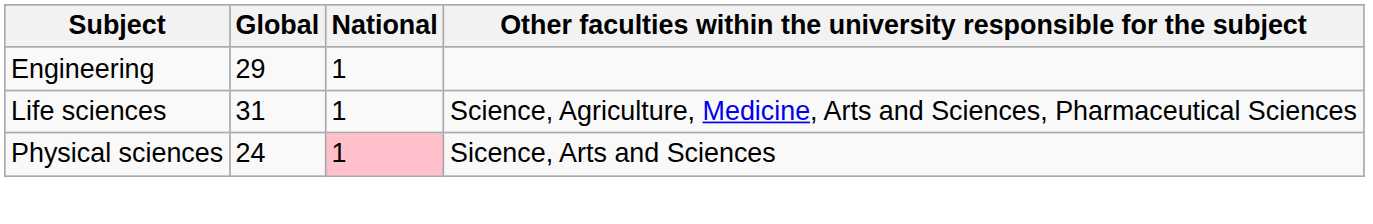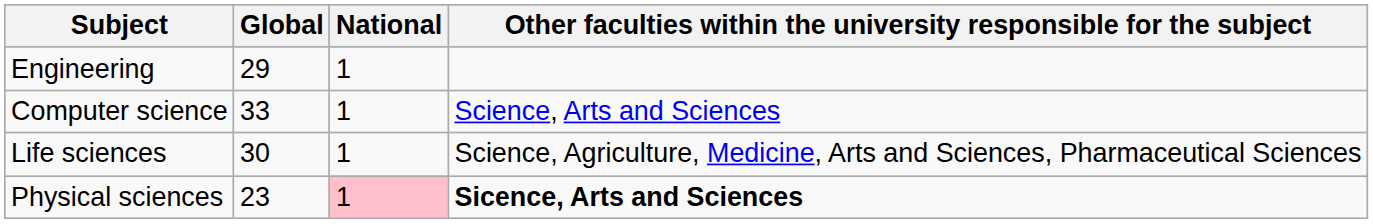+ row: Computer science | 33 | 1 | Science, Arts and Sciences
Life sciences | Global: 31 -> 30
Physical sciences | Global: 24 -> 23
Physical sciences | column 4: normal -> bold
